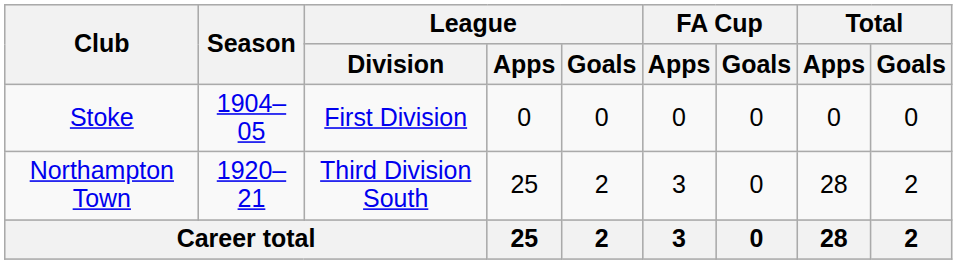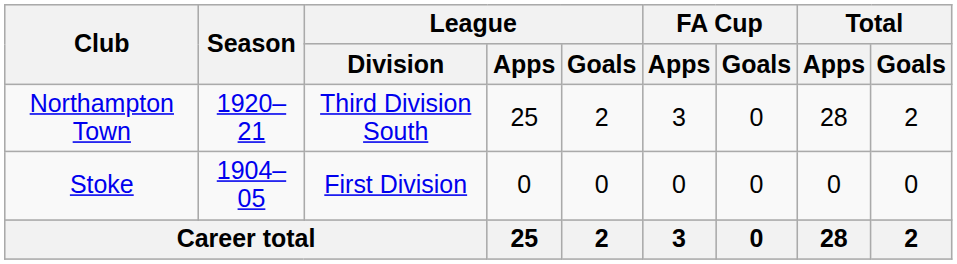rows swapped: Stoke <-> Northampton Town
